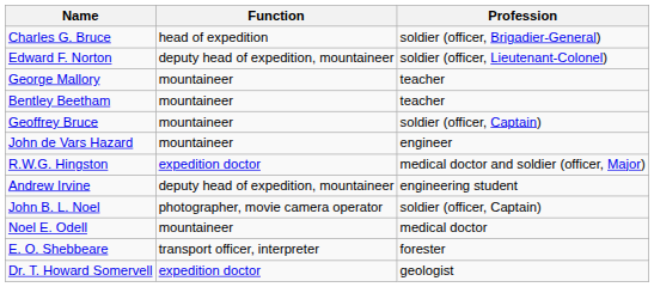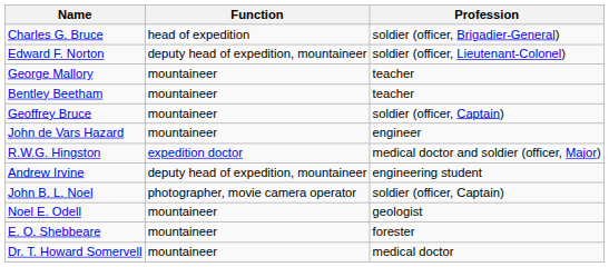Noel E. Odell | Profession: medical doctor -> geologist
E. O. Shebbeare | Function: transport officer, interpreter -> mountaineer
Dr. T. Howard Somervell | Function: expedition doctor -> mountaineer
Dr. T. Howard Somervell | Profession: geologist -> medical doctor
